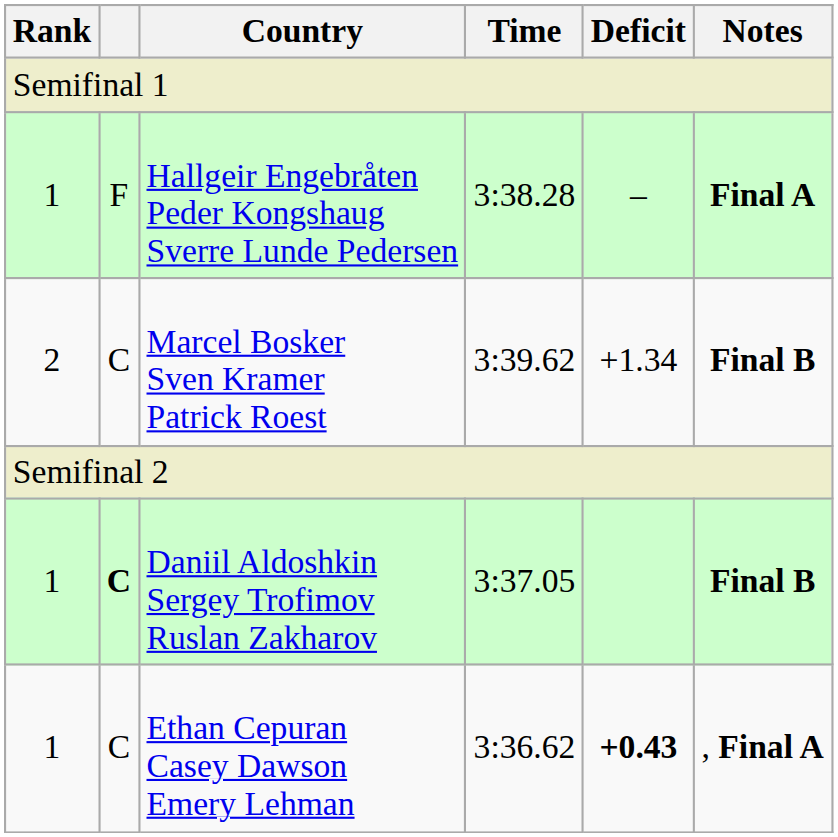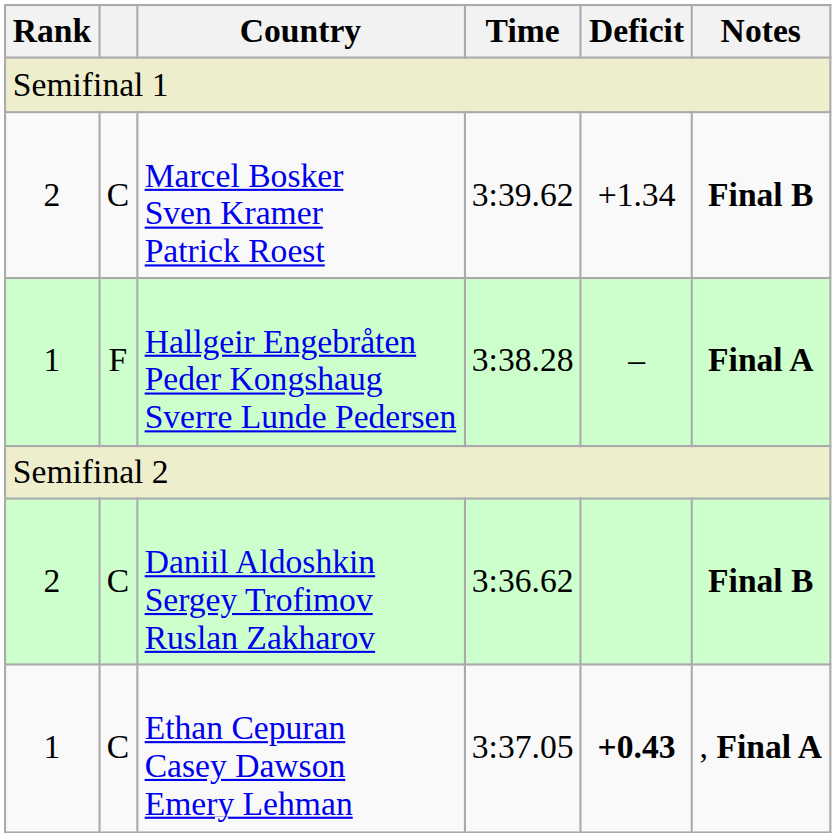rows swapped: Hallgeir Engebråten Peder Kongshaug Sverre Lunde Pedersen <-> Marcel Bosker Sven Kramer Patrick Roest
Daniil Aldoshkin Sergey Trofimov Ruslan Zakharov | Rank: 1 -> 2
Daniil Aldoshkin Sergey Trofimov Ruslan Zakharov | column 2: bold -> normal
Daniil Aldoshkin Sergey Trofimov Ruslan Zakharov | Time: 3:37.05 -> 3:36.62
Ethan Cepuran Casey Dawson Emery Lehman | Time: 3:36.62 -> 3:37.05
